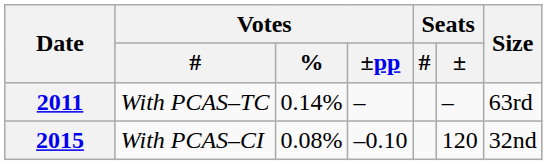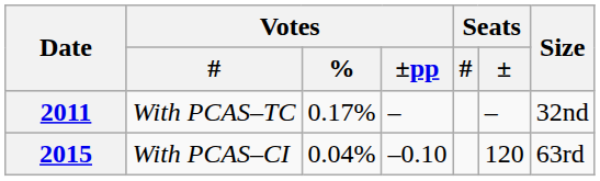2011 | Votes / %: 0.14% -> 0.17%
2011 | Size: 63rd -> 32nd
2015 | Votes / %: 0.08% -> 0.04%
2015 | Size: 32nd -> 63rd
